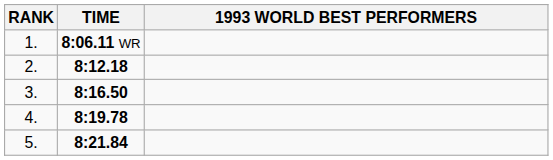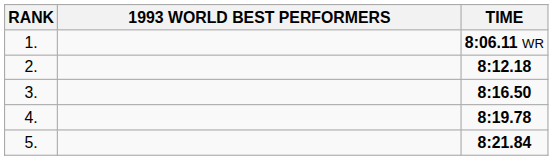columns swapped: 1993 WORLD BEST PERFORMERS <-> TIME
